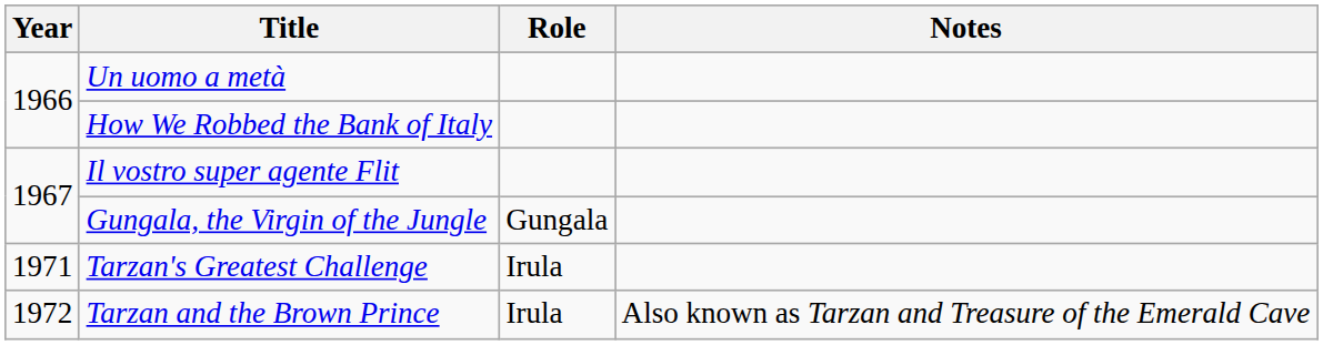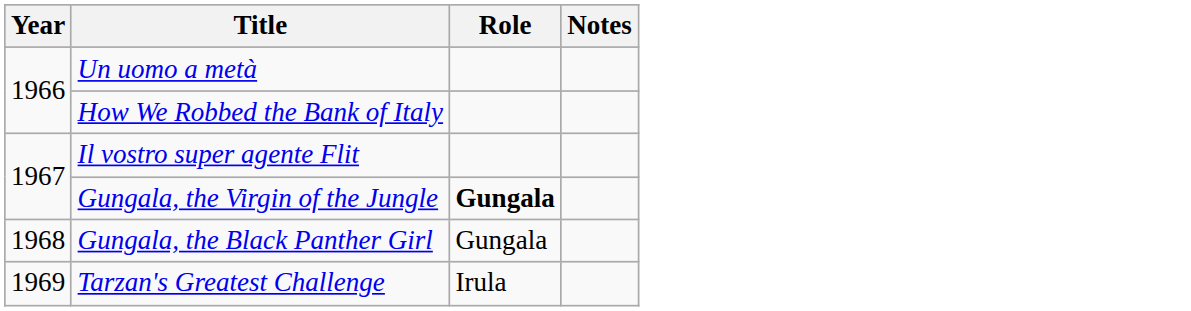Gungala, the Virgin of the Jungle | Role: normal -> bold
+ row: 1968 | Gungala, the Black Panther Girl | Gungala
Tarzan's Greatest Challenge | Year: 1971 -> 1969
- row: 1972 | Tarzan and the Brown Prince | Irula | Also known as Tarzan and Treasure of the Emerald Cave
